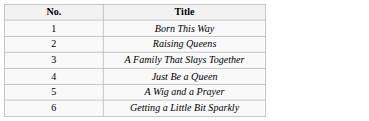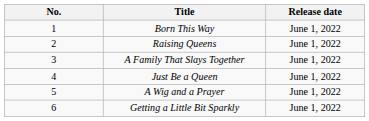+ column: Release date | June 1, 2022 | June 1, 2022 | June 1, 2022 | June 1, 2022 | June 1, 2022 | June 1, 2022
